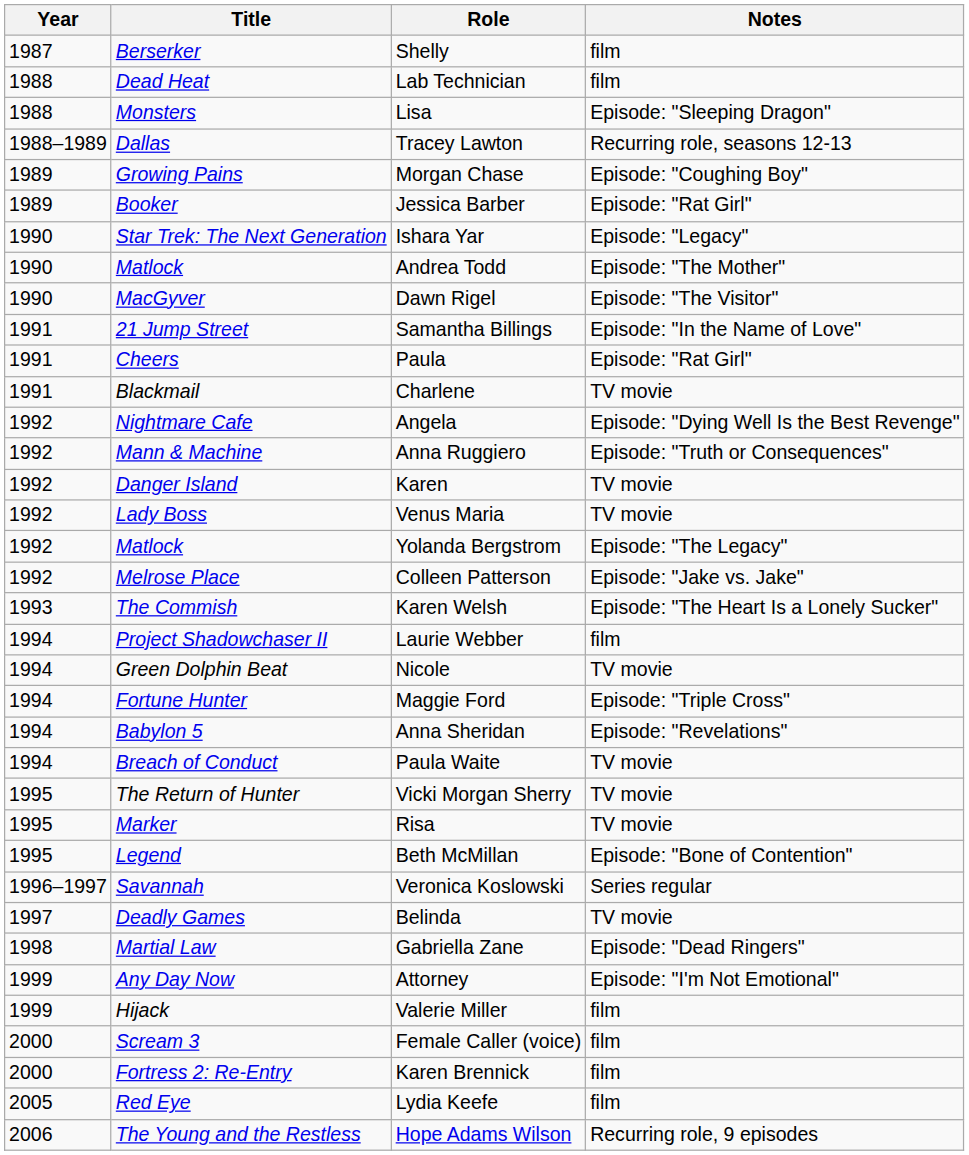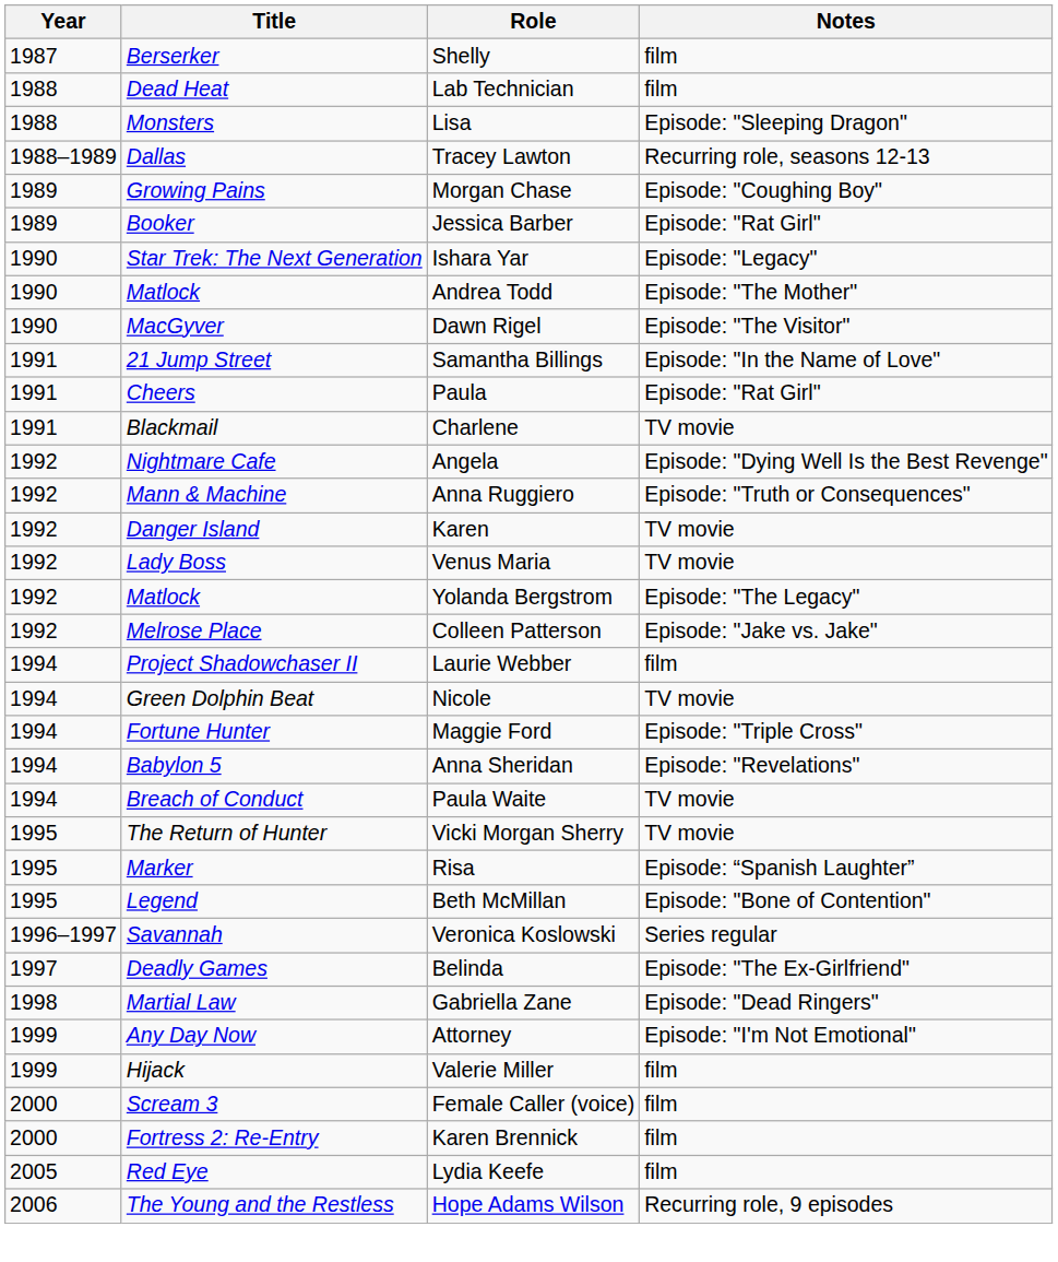- row: 1993 | The Commish | Karen Welsh | Episode: "The Heart Is a Lonely Sucker"
Risa | Notes: TV movie -> Episode: “Spanish Laughter”
Belinda | Notes: TV movie -> Episode: "The Ex-Girlfriend"
